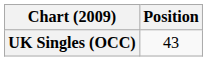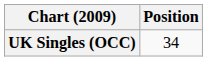UK Singles (OCC) | Position: 43 -> 34
